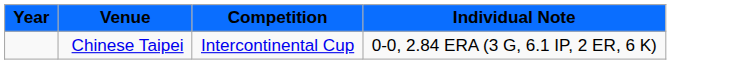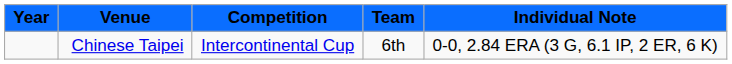+ column: Team | 6th
